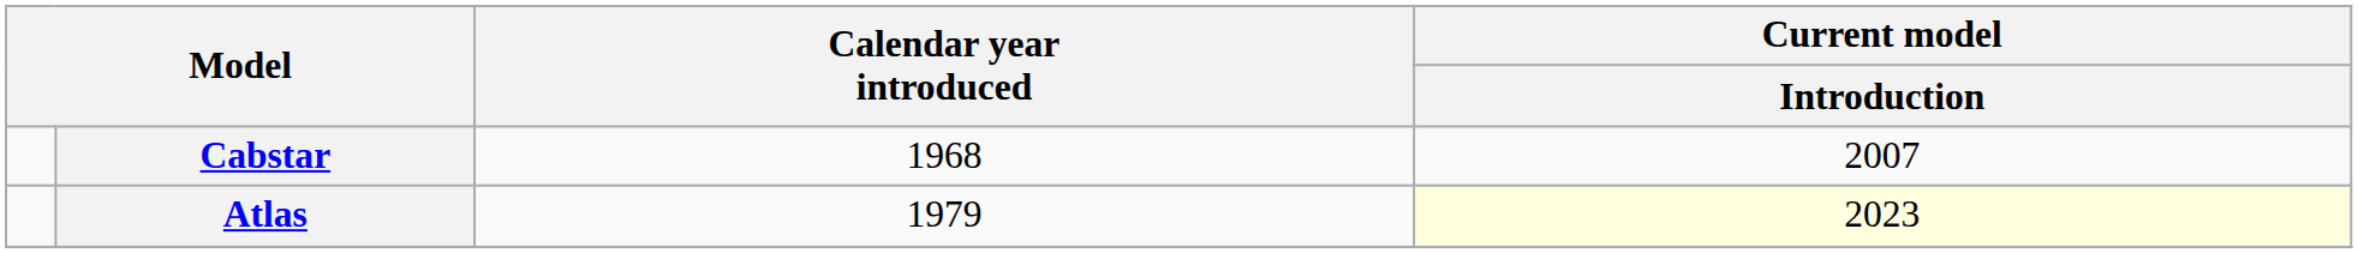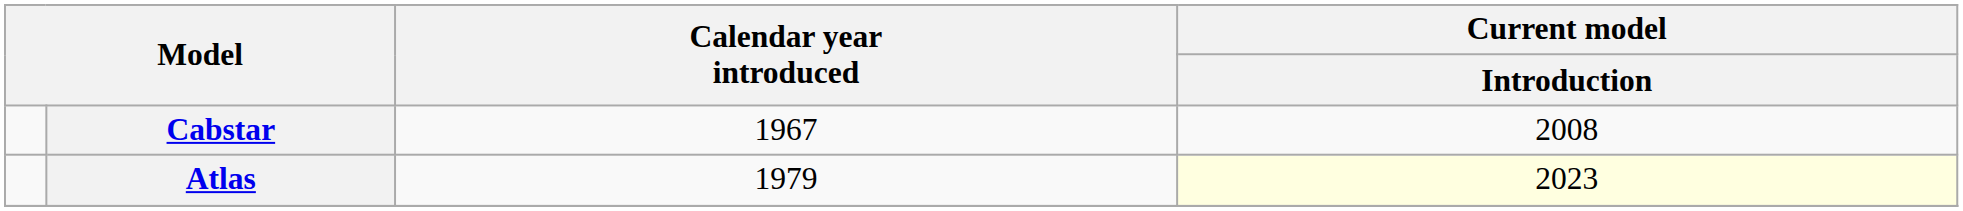Cabstar | Calendar year introduced: 1968 -> 1967
Cabstar | Current model / Introduction: 2007 -> 2008
